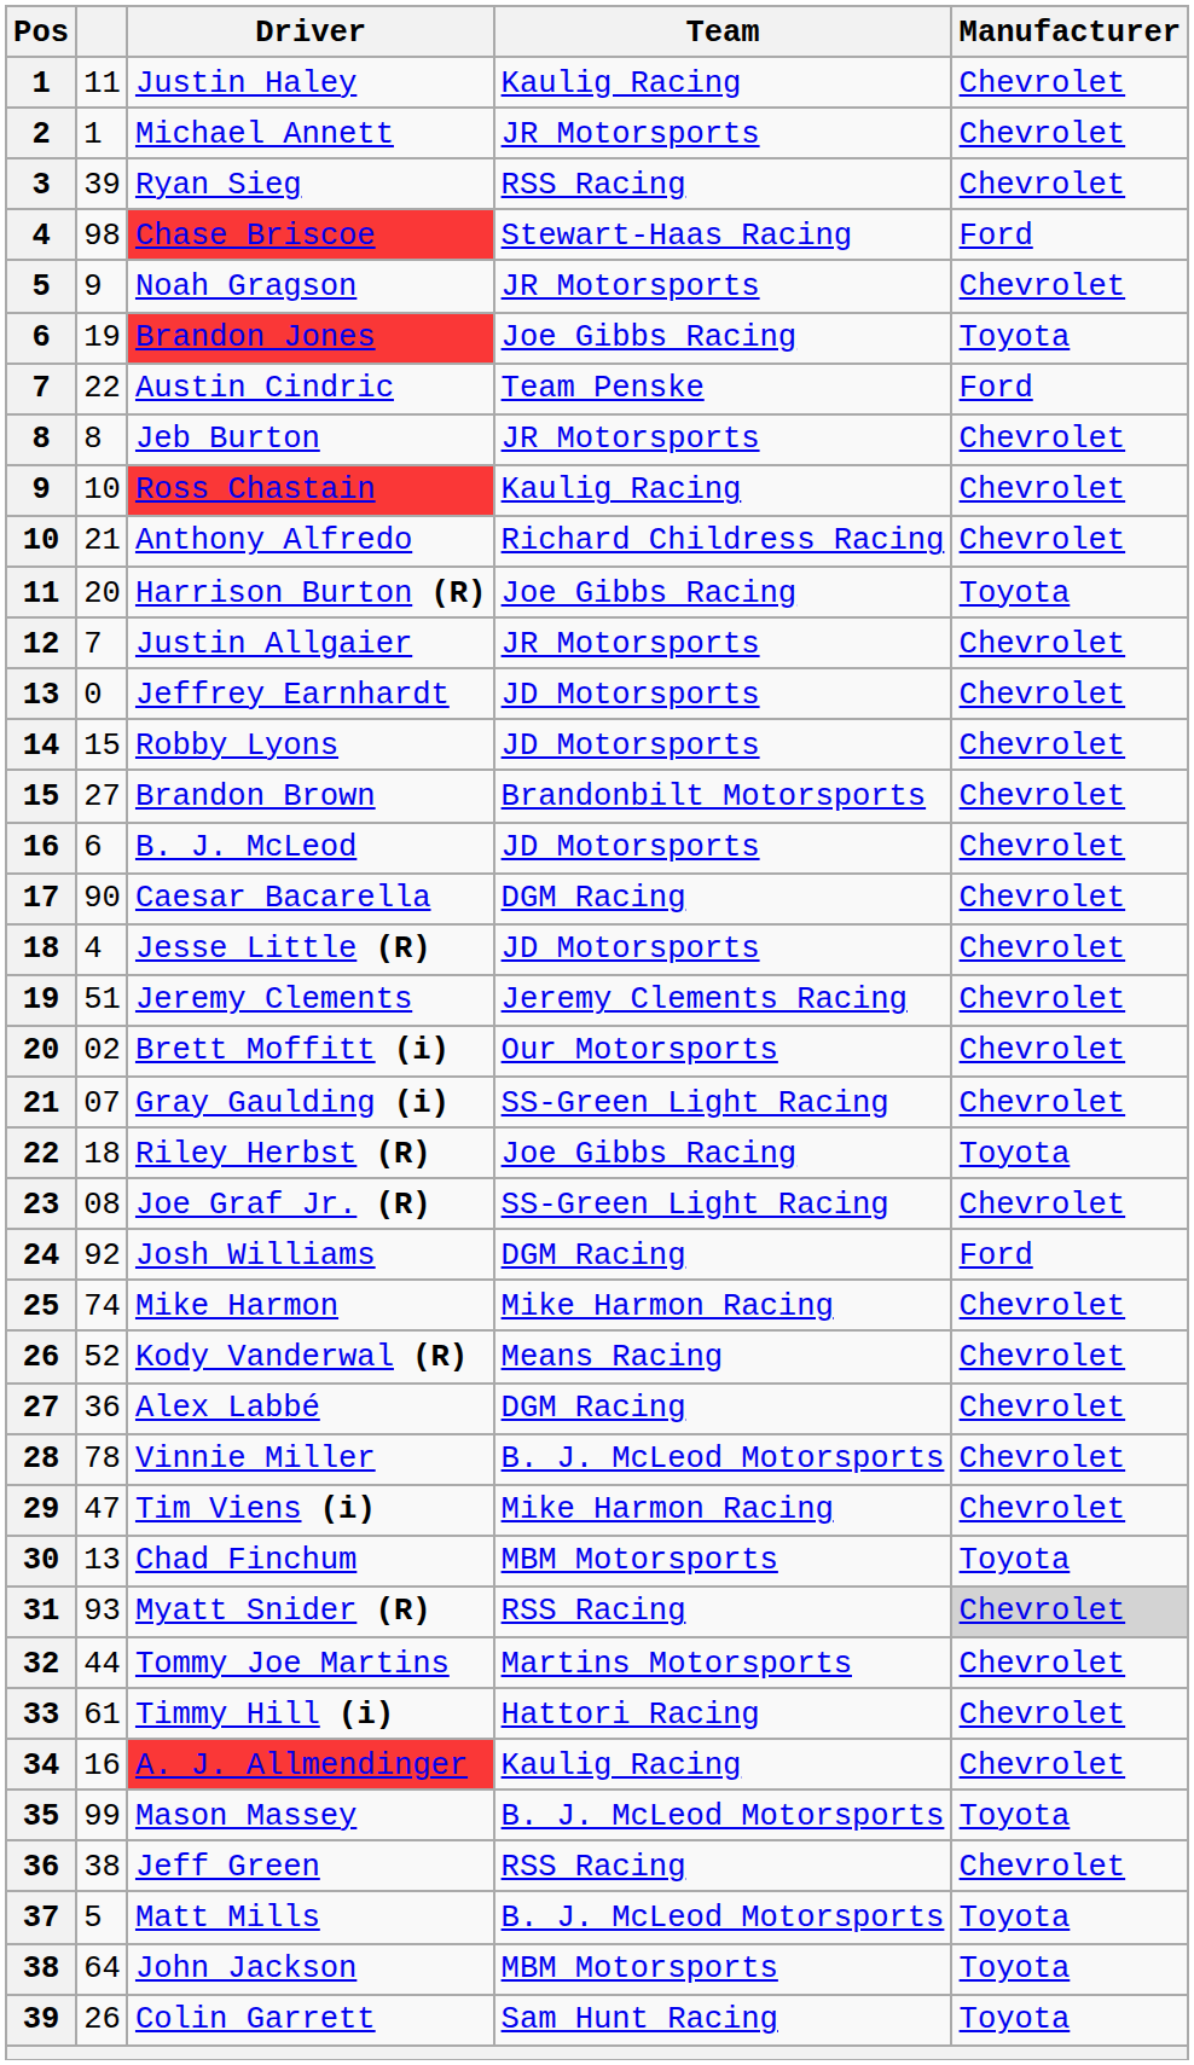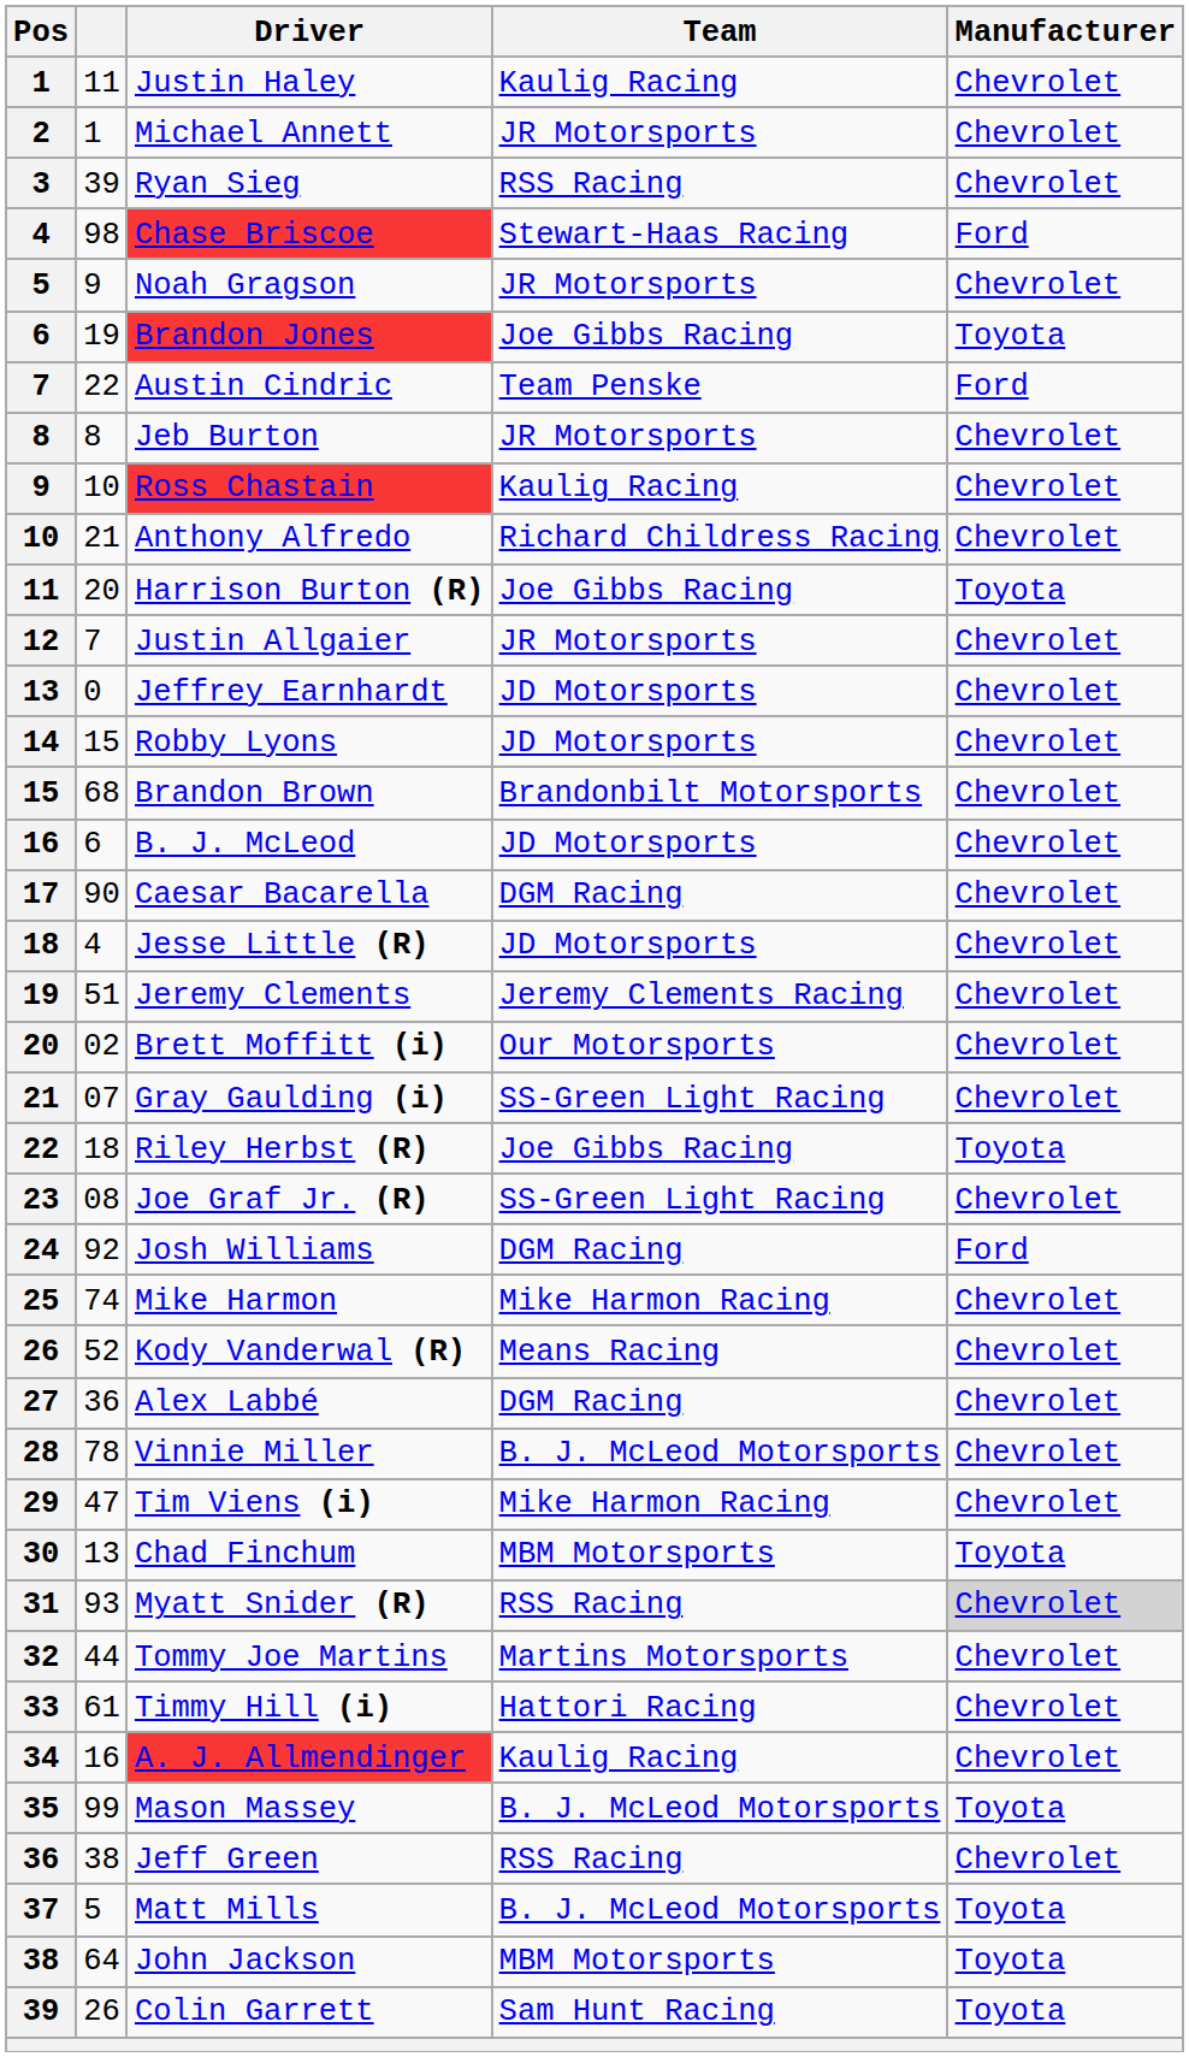Brandon Brown | column 2: 27 -> 68
